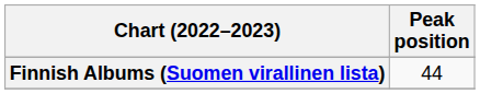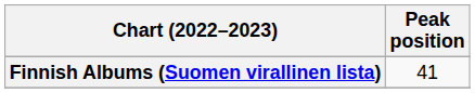Finnish Albums (Suomen virallinen lista) | Peak position: 44 -> 41
